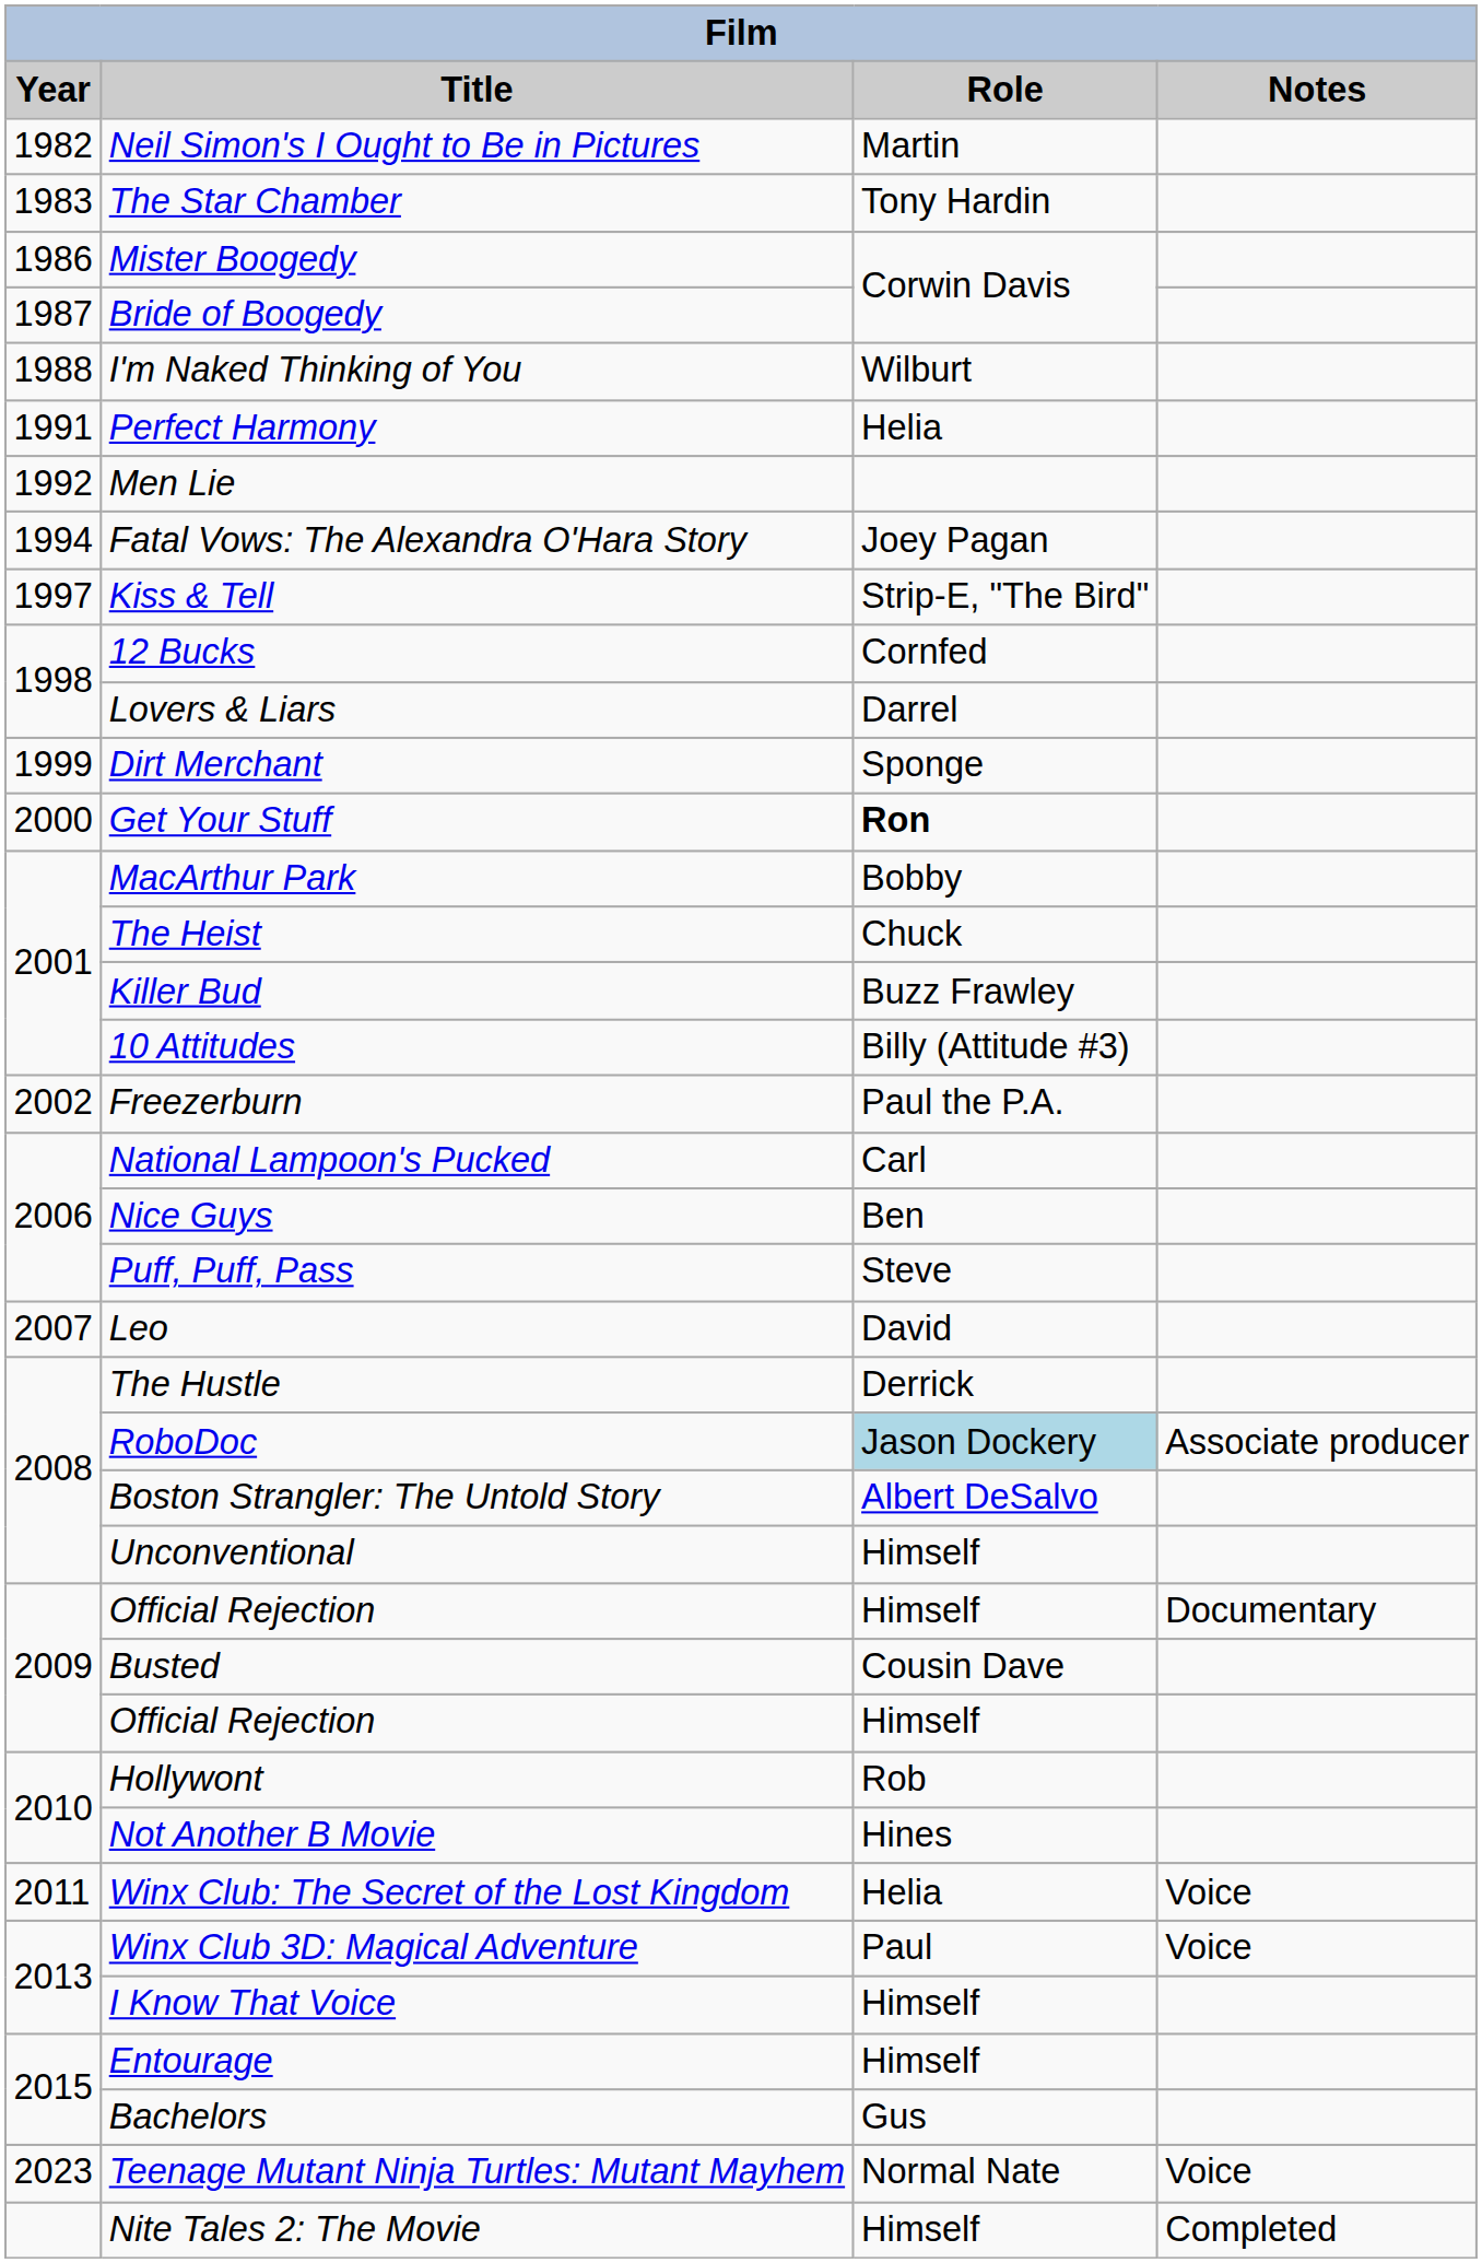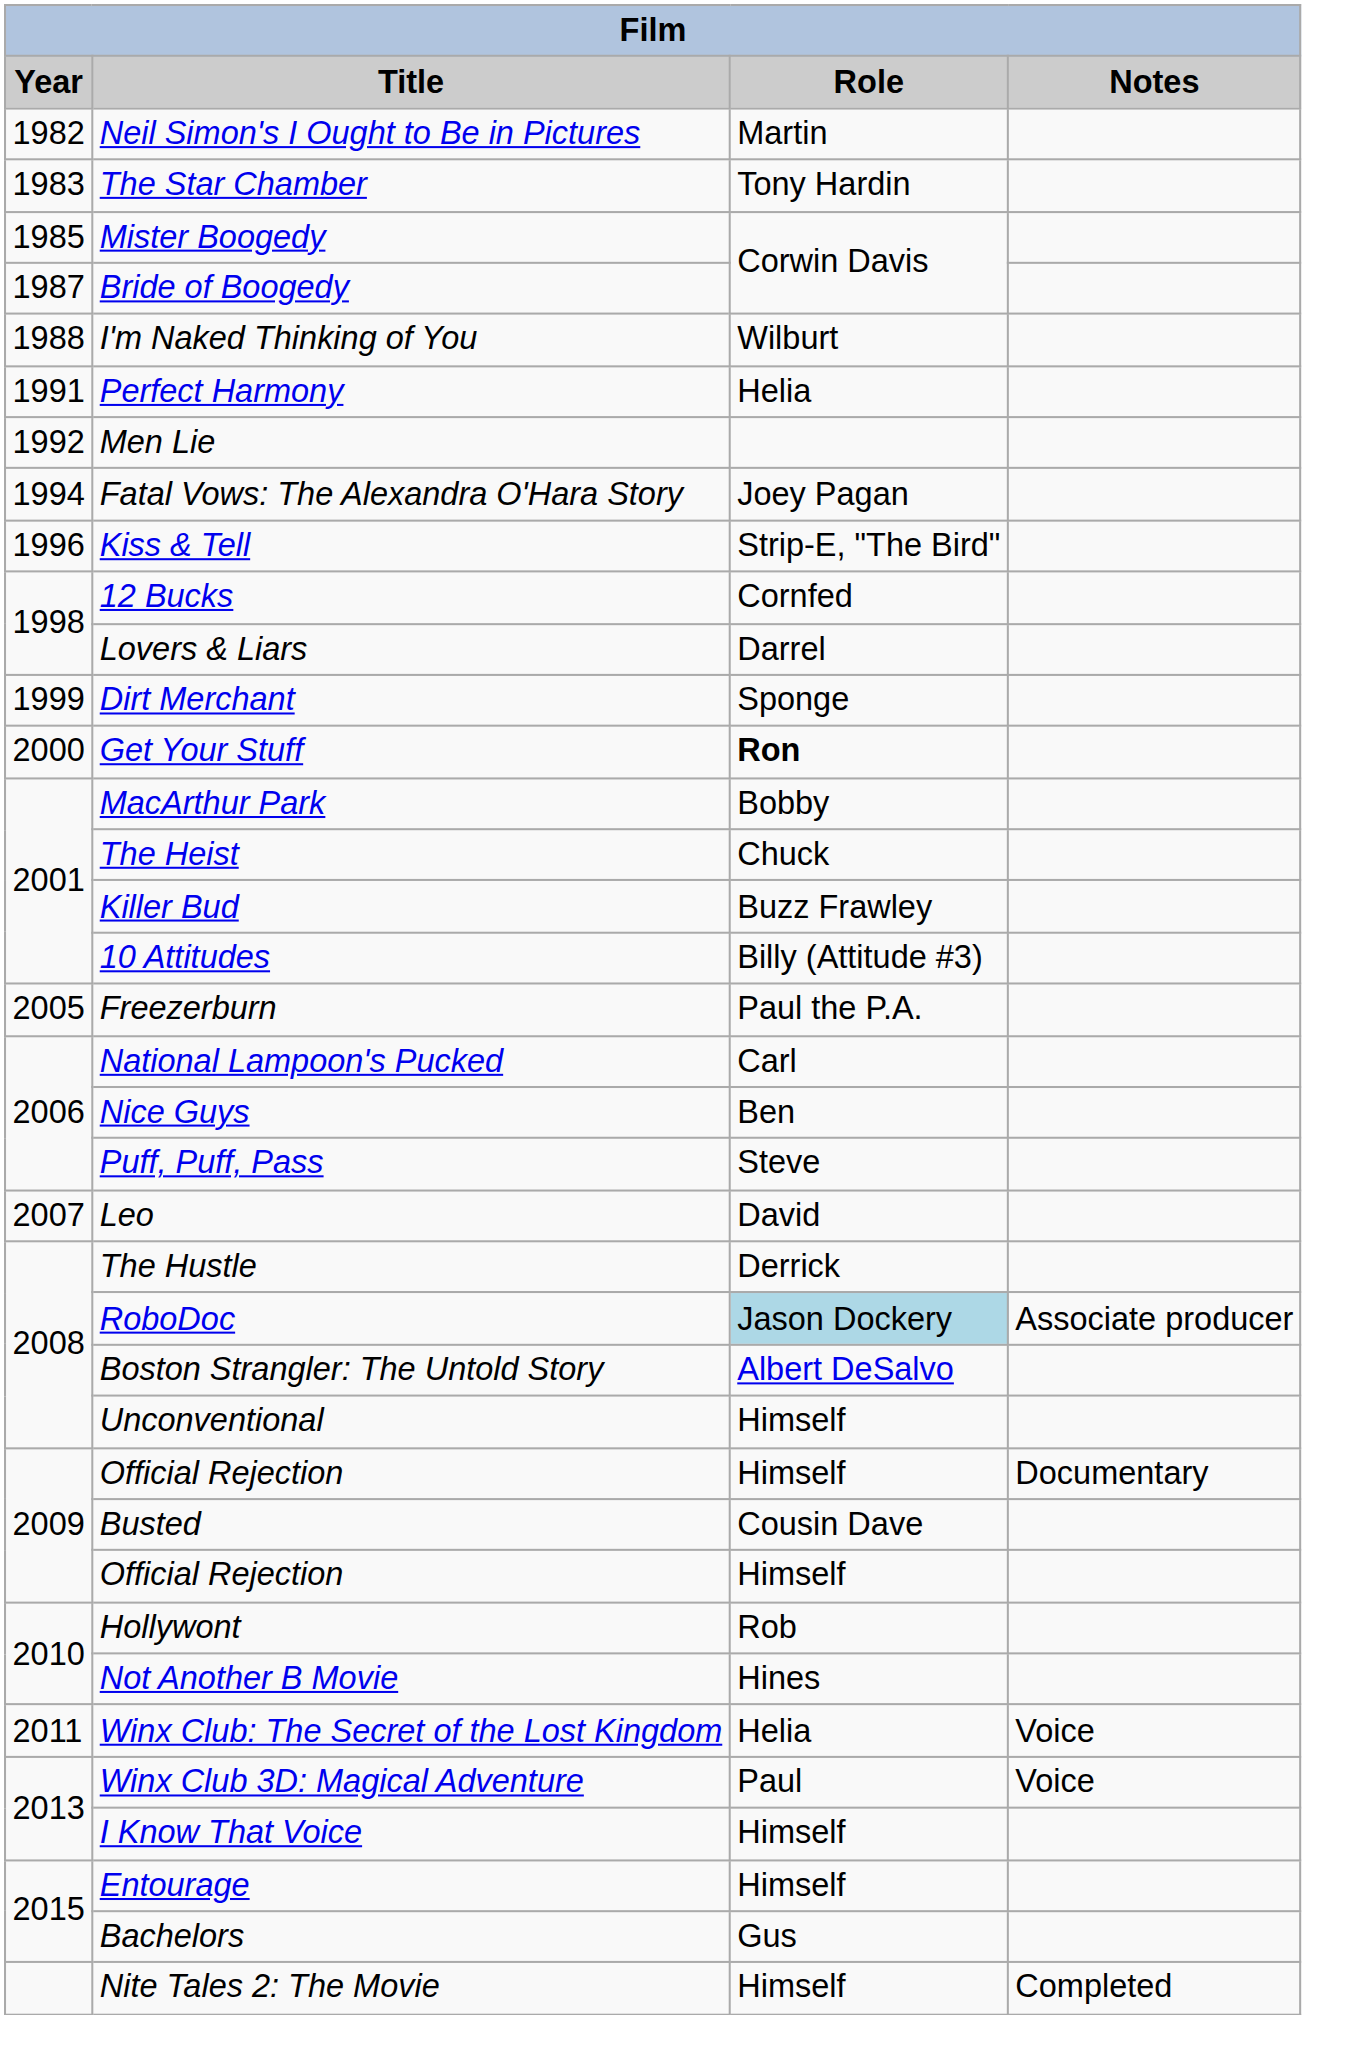Mister Boogedy | Year: 1986 -> 1985
Kiss & Tell | Year: 1997 -> 1996
Freezerburn | Year: 2002 -> 2005
- row: 2023 | Teenage Mutant Ninja Turtles: Mutant Mayhem | Normal Nate | Voice
